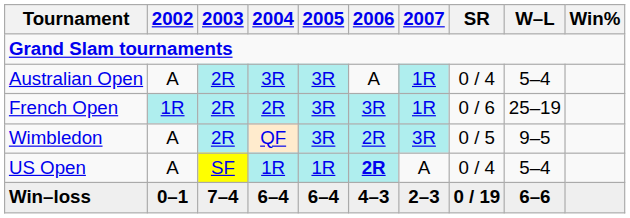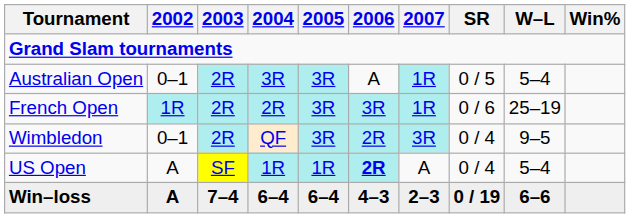Australian Open | 2002: A -> 0–1
Australian Open | SR: 0 / 4 -> 0 / 5
Wimbledon | 2002: A -> 0–1
Wimbledon | SR: 0 / 5 -> 0 / 4
Win–loss | 2002: 0–1 -> A
